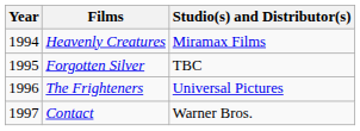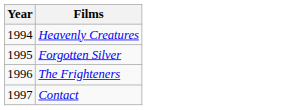- column: Studio(s) and Distributor(s) | Miramax Films | TBC | Universal Pictures | Warner Bros.
